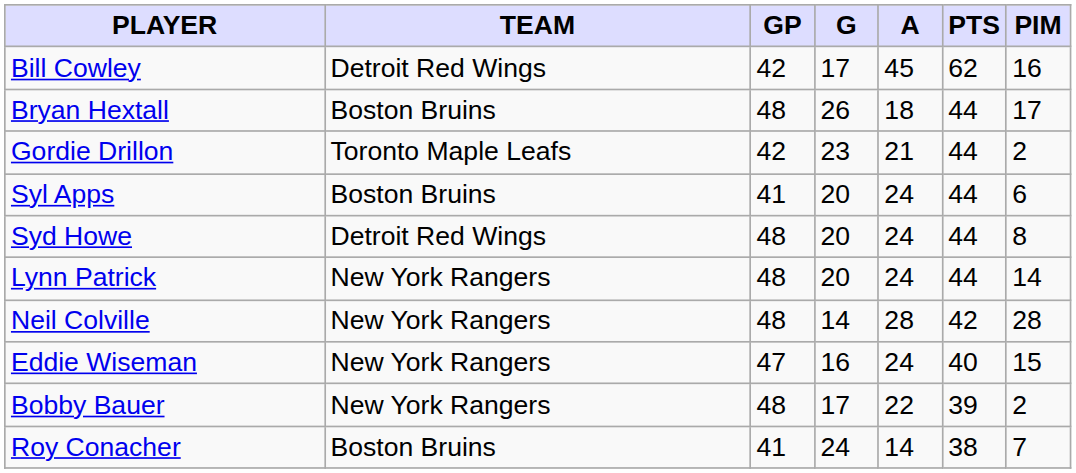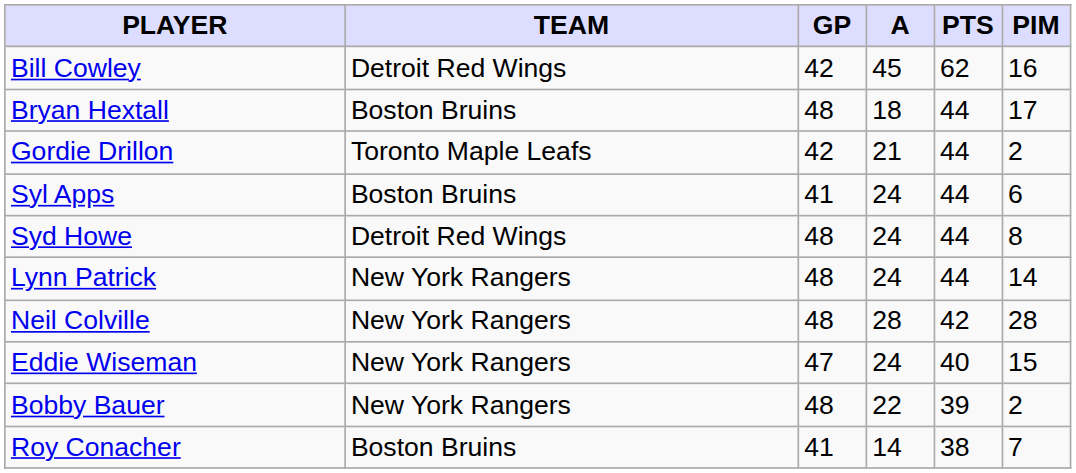- column: G | 17 | 26 | 23 | 20 | 20 | 20 | 14 | 16 | 17 | 24
